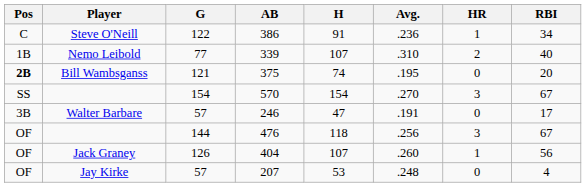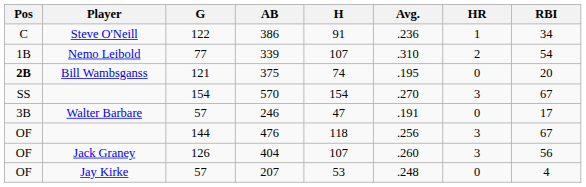339 | RBI: 40 -> 54
404 | HR: 1 -> 3
